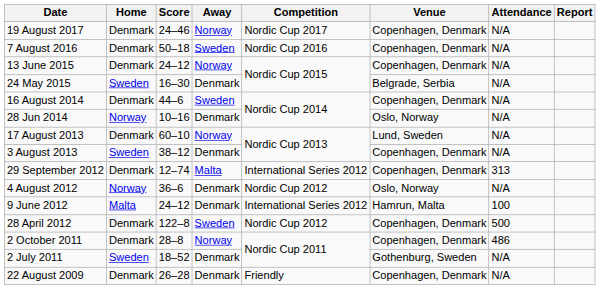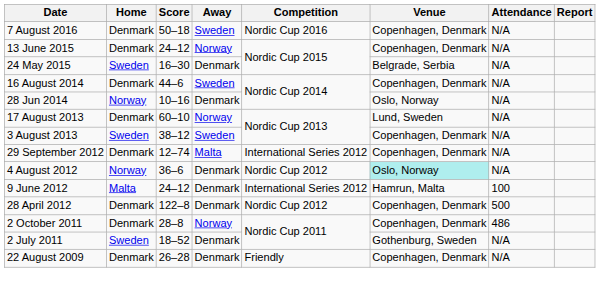- row: 19 August 2017 | Denmark | 24–46 | Norway | Nordic Cup 2017 | Copenhagen, Denmark | N/A
3 August 2013 | Away: Denmark -> Sweden
29 September 2012 | Attendance: 313 -> N/A
4 August 2012 | Venue: no background -> paleturquoise background
28 April 2012 | Away: Sweden -> Denmark
